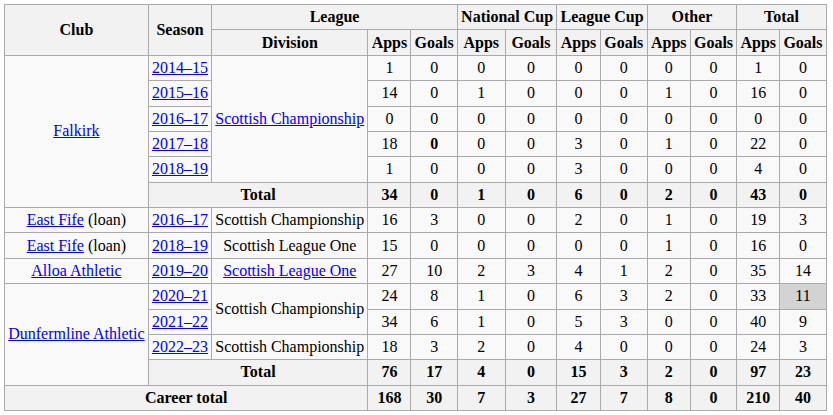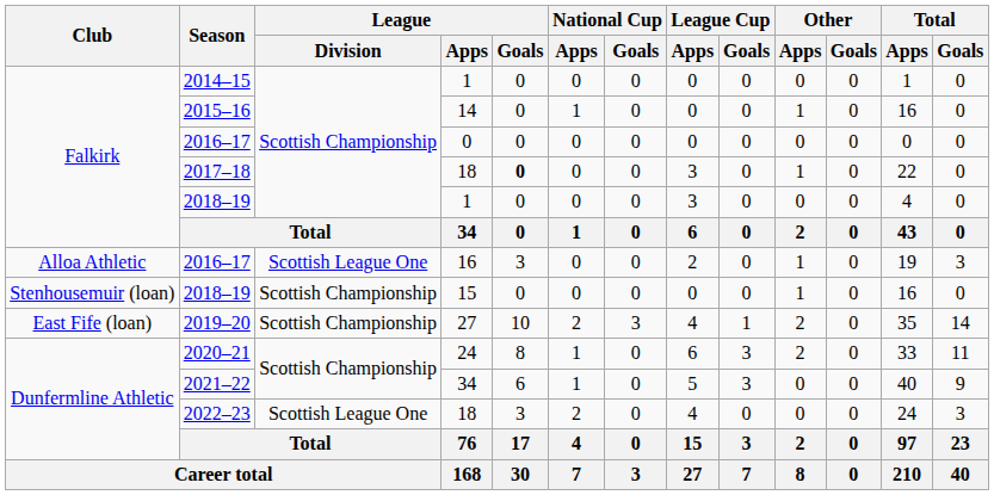2016–17 / 16 | Club: East Fife (loan) -> Alloa Athletic
2016–17 / 16 | League / Division: Scottish Championship -> Scottish League One
2018–19 / 15 | Club: East Fife (loan) -> Stenhousemuir (loan)
2018–19 / 15 | League / Division: Scottish League One -> Scottish Championship
2019–20 | Club: Alloa Athletic -> East Fife (loan)
2019–20 | League / Division: Scottish League One -> Scottish Championship
2020–21 | Total / Goals: lightgrey background -> no background
2022–23 | League / Division: Scottish Championship -> Scottish League One
